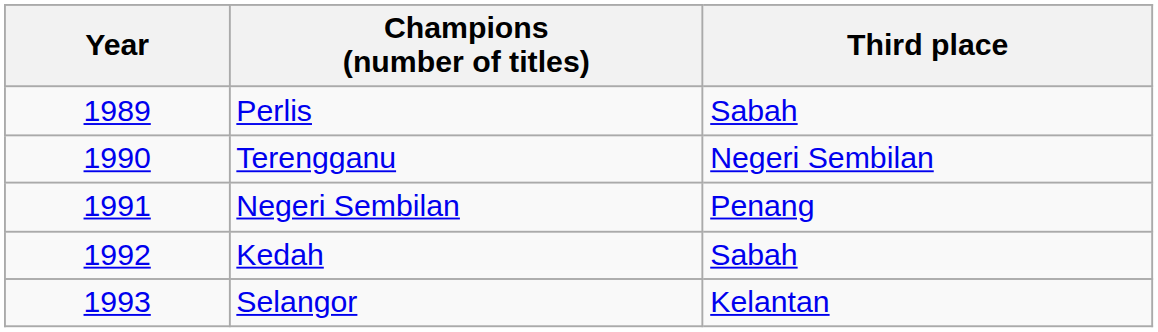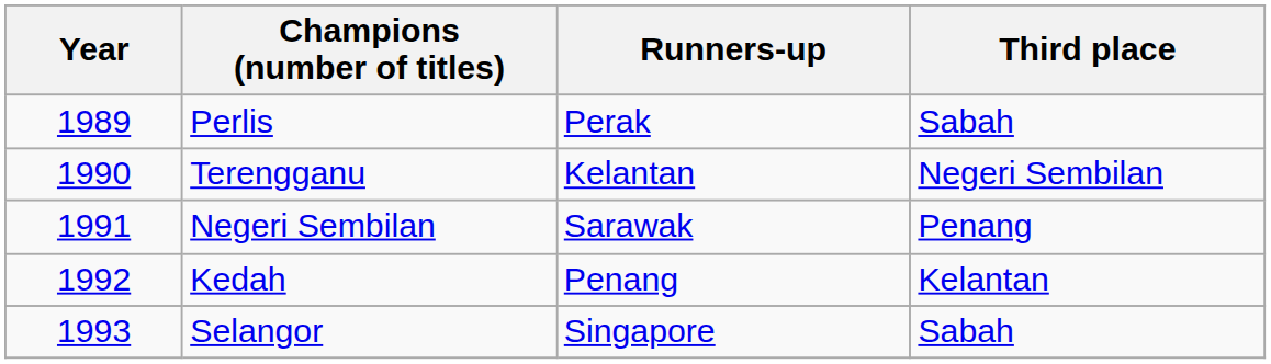+ column: Runners-up | Perak | Kelantan | Sarawak | Penang | Singapore
Kedah | Third place: Sabah -> Kelantan
Selangor | Third place: Kelantan -> Sabah
